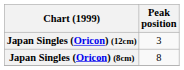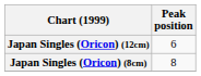Japan Singles (Oricon) (12cm) | Peak position: 3 -> 6
